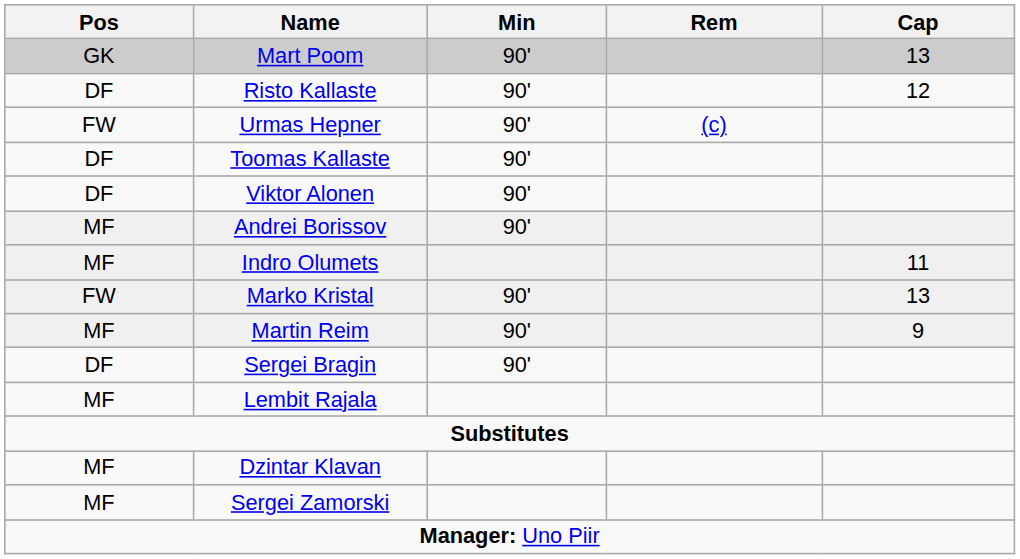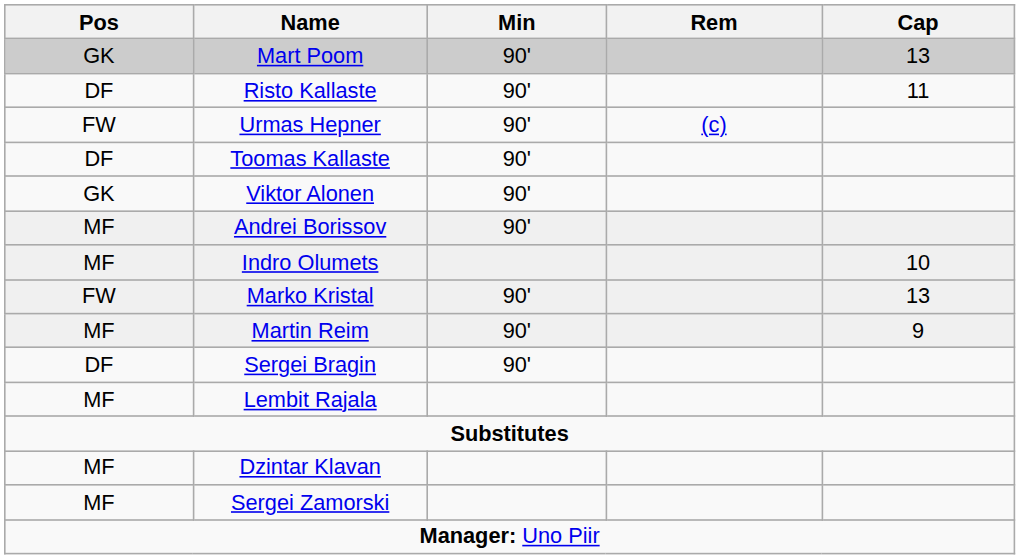Risto Kallaste | Cap: 12 -> 11
Viktor Alonen | Pos: DF -> GK
Indro Olumets | Cap: 11 -> 10
